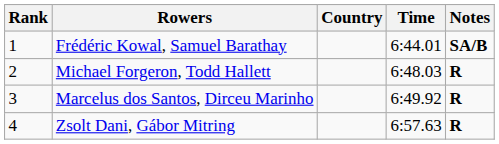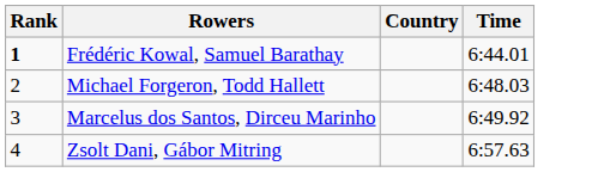- column: Notes | SA/B | R | R | R
Frédéric Kowal, Samuel Barathay | Rank: normal -> bold
